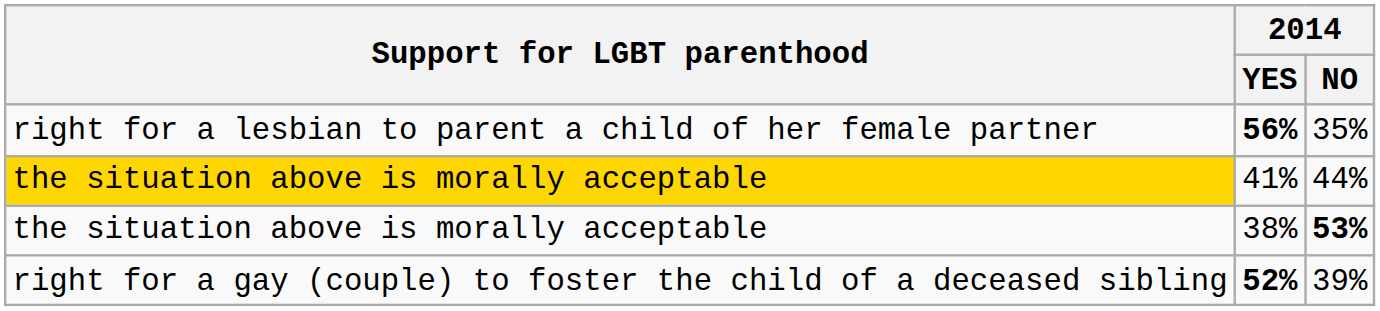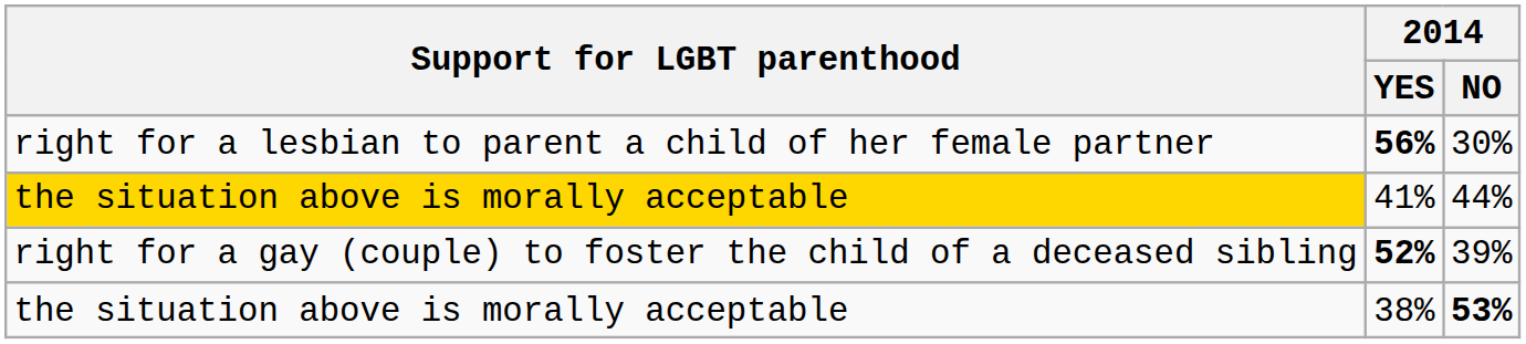56% | 2014 / NO: 35% -> 30%
rows swapped: 52% <-> 38%
